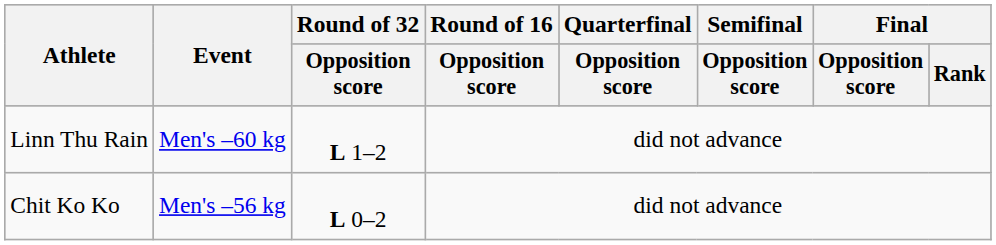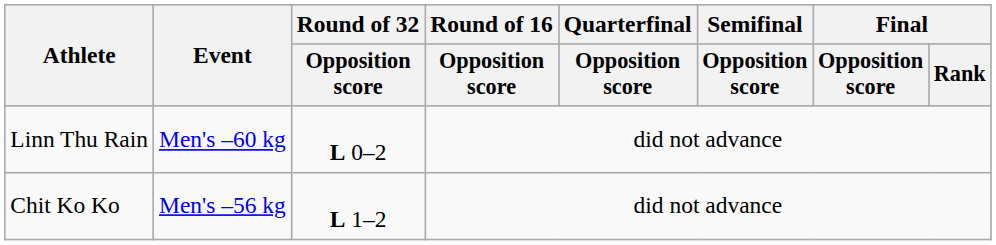Linn Thu Rain | Round of 32 / Opposition score: L 1–2 -> L 0–2
Chit Ko Ko | Round of 32 / Opposition score: L 0–2 -> L 1–2
